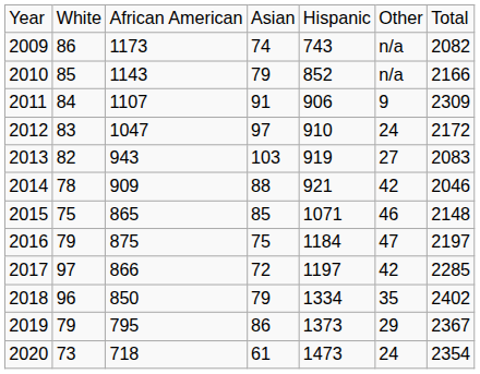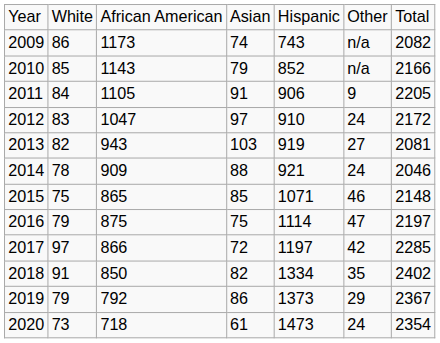2011 | column 3: 1107 -> 1105
2011 | column 7: 2309 -> 2205
2013 | column 7: 2083 -> 2081
2014 | column 6: 42 -> 24
2016 | column 5: 1184 -> 1114
2018 | column 2: 96 -> 91
2018 | column 4: 79 -> 82
2019 | column 3: 795 -> 792
